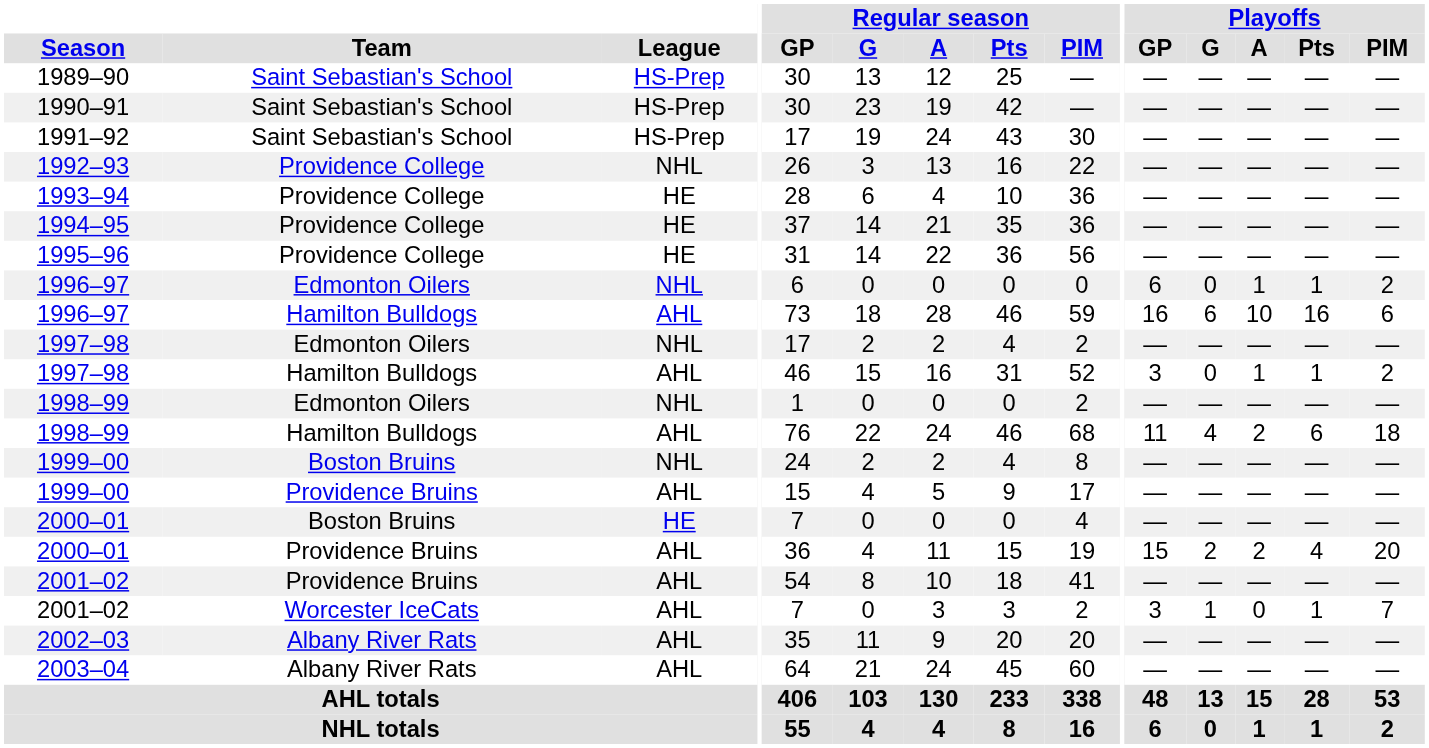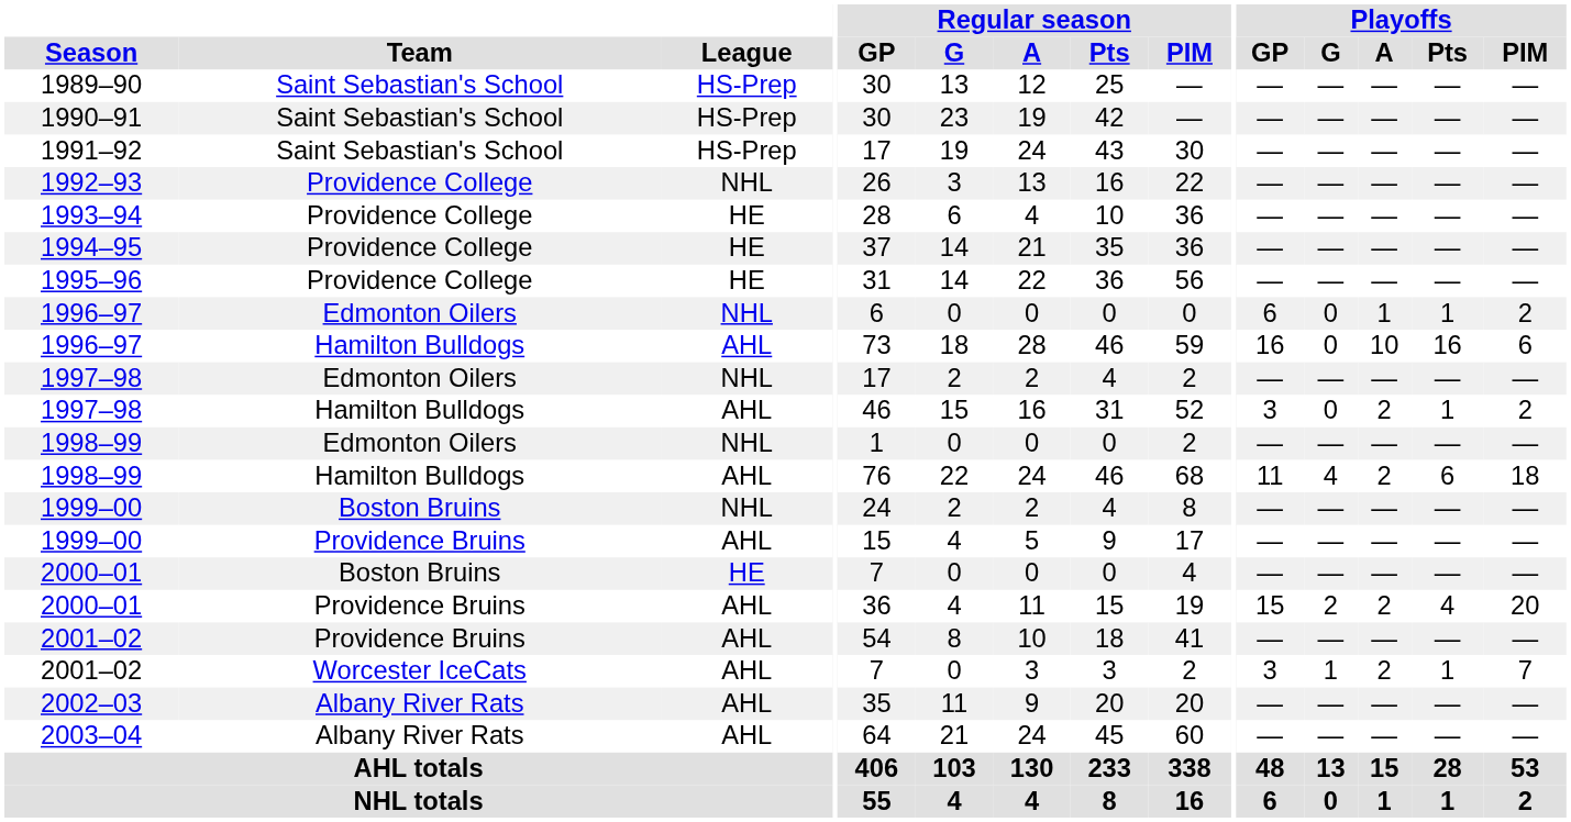1996–97 / Hamilton Bulldogs | Playoffs / G: 6 -> 0
1997–98 / Hamilton Bulldogs | Playoffs / A: 1 -> 2
2001–02 / Worcester IceCats | Playoffs / A: 0 -> 2
